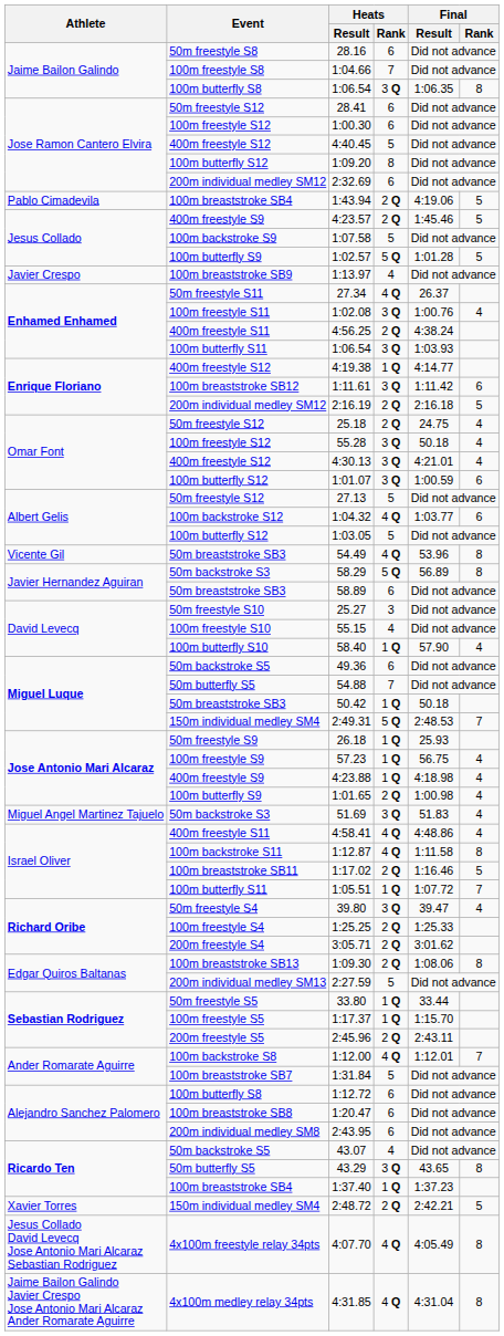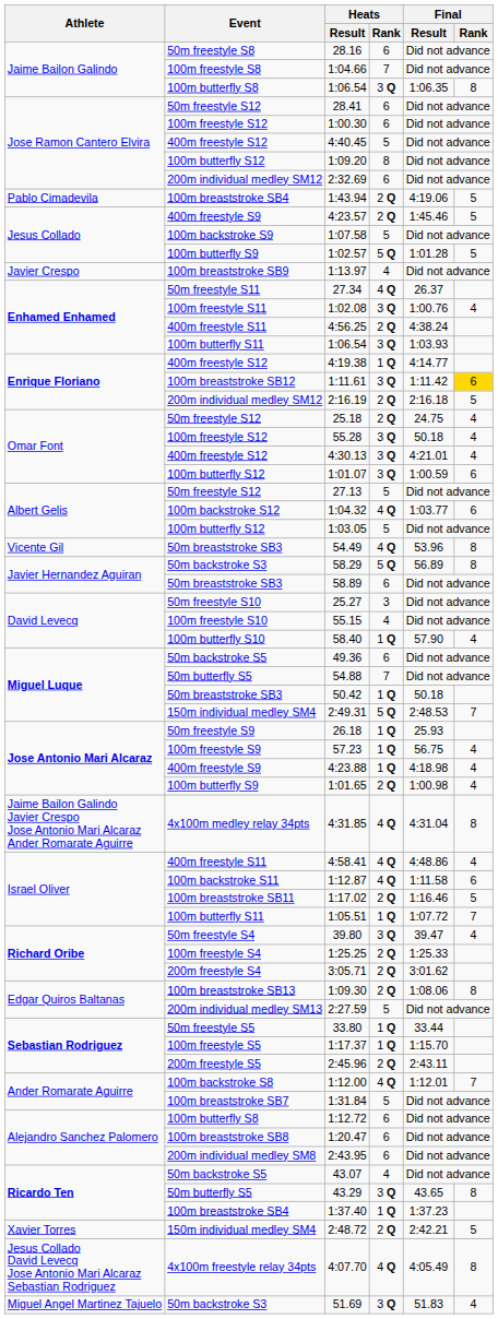1:11.61 | Final / Rank: no background -> gold background
rows swapped: 51.69 <-> 4:31.85
1:12.87 | Final / Rank: 8 -> 6
